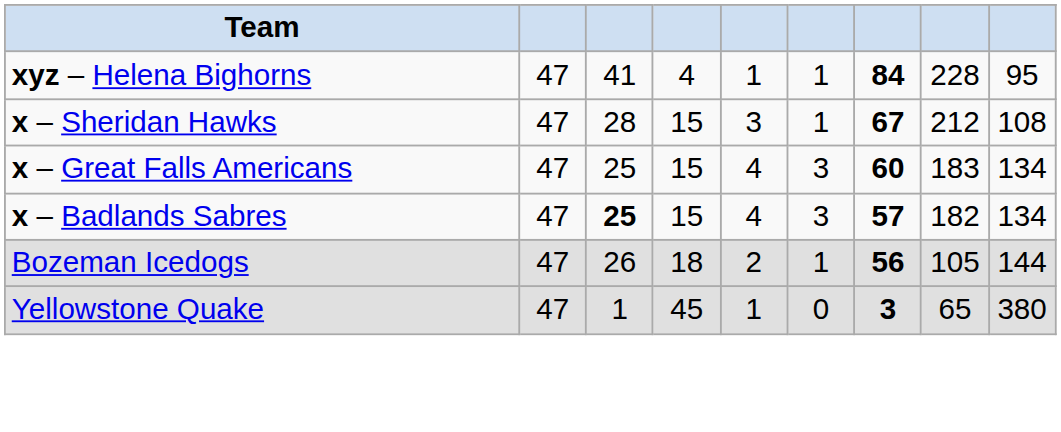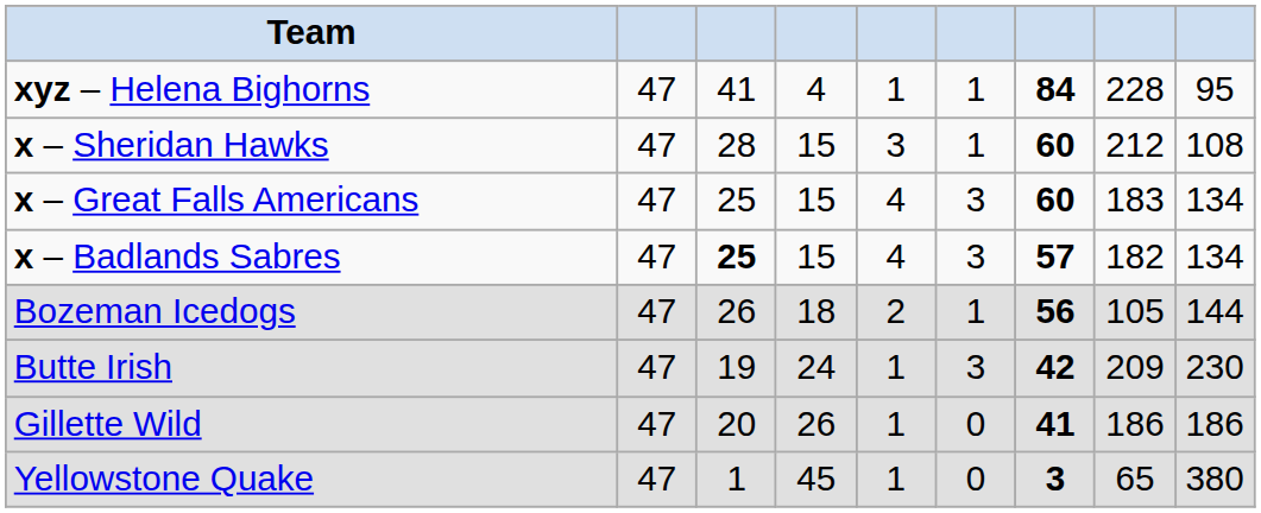x – Sheridan Hawks | column 7: 67 -> 60
+ row: Butte Irish | 47 | 19 | 24 | 1 | 3 | 42 | 209 | 230
+ row: Gillette Wild | 47 | 20 | 26 | 1 | 0 | 41 | 186 | 186
